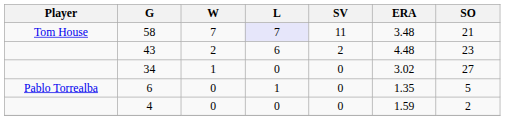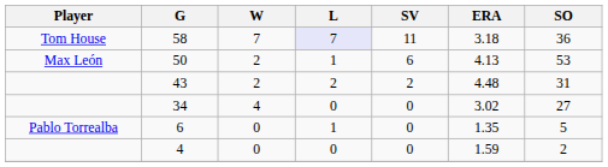58 | ERA: 3.48 -> 3.18
58 | SO: 21 -> 36
+ row: Max León | 50 | 2 | 1 | 6 | 4.13 | 53
43 | L: 6 -> 2
43 | SO: 23 -> 31
34 | W: 1 -> 4
